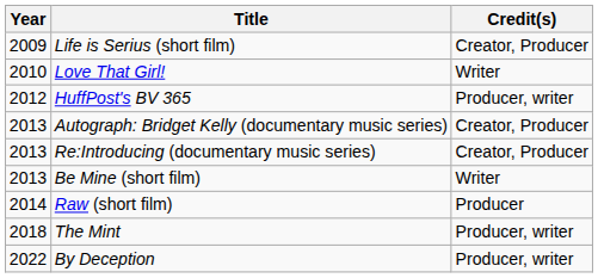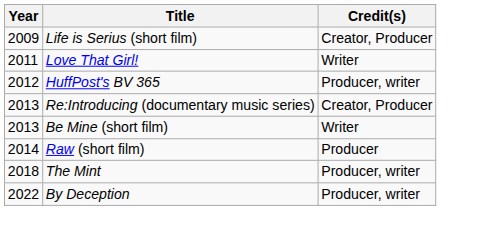Love That Girl! | Year: 2010 -> 2011
- row: 2013 | Autograph: Bridget Kelly (documentary music series) | Creator, Producer
